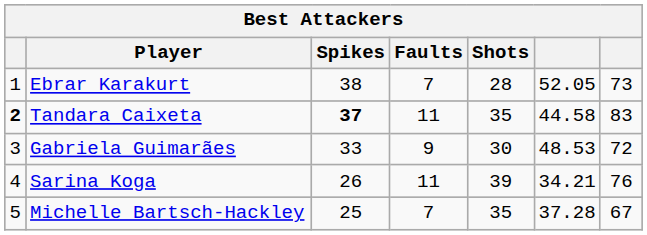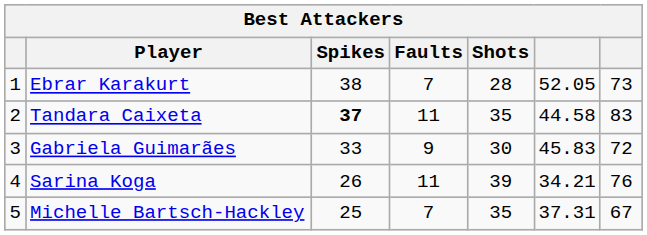Tandara Caixeta | column 1: bold -> normal
Gabriela Guimarães | column 6: 48.53 -> 45.83
Michelle Bartsch-Hackley | column 6: 37.28 -> 37.31
